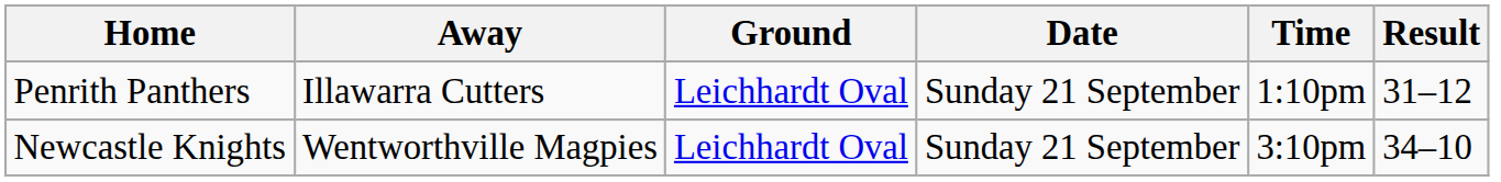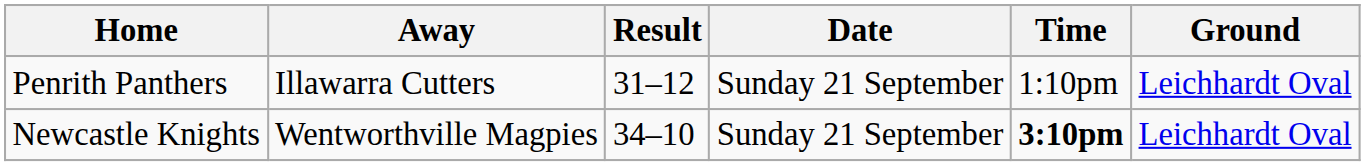columns swapped: Ground <-> Result
Newcastle Knights | Time: normal -> bold
